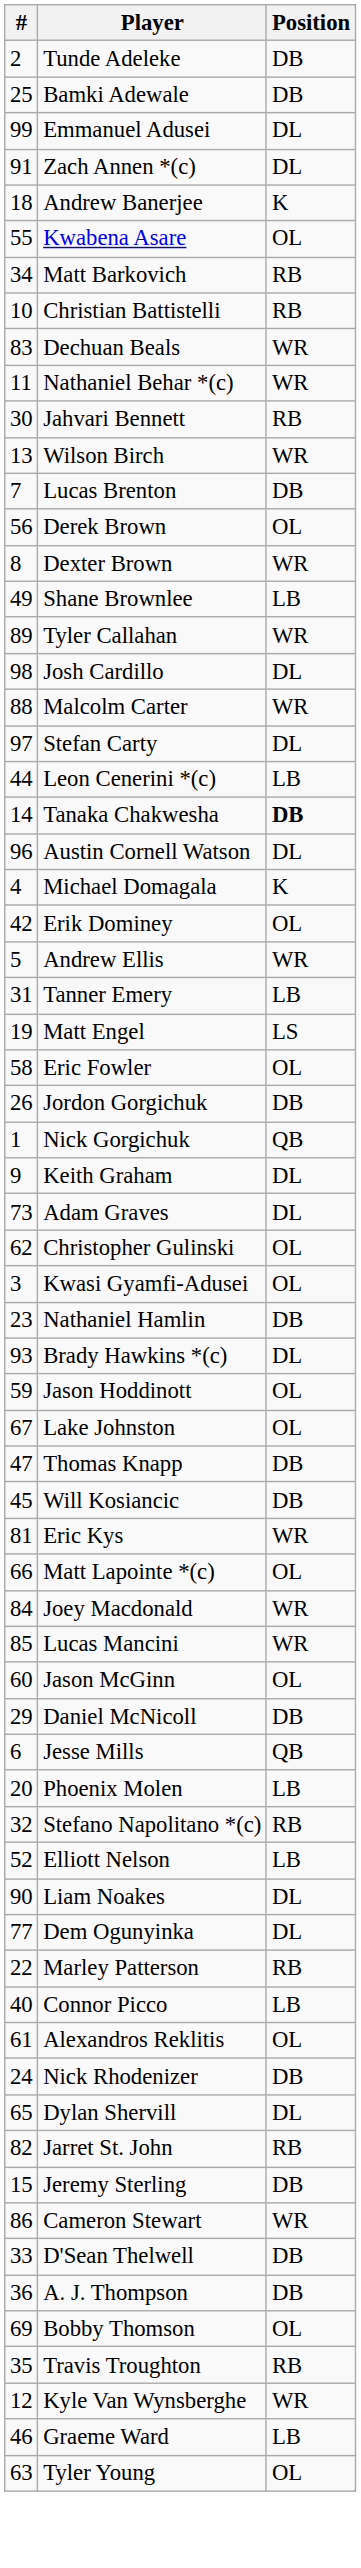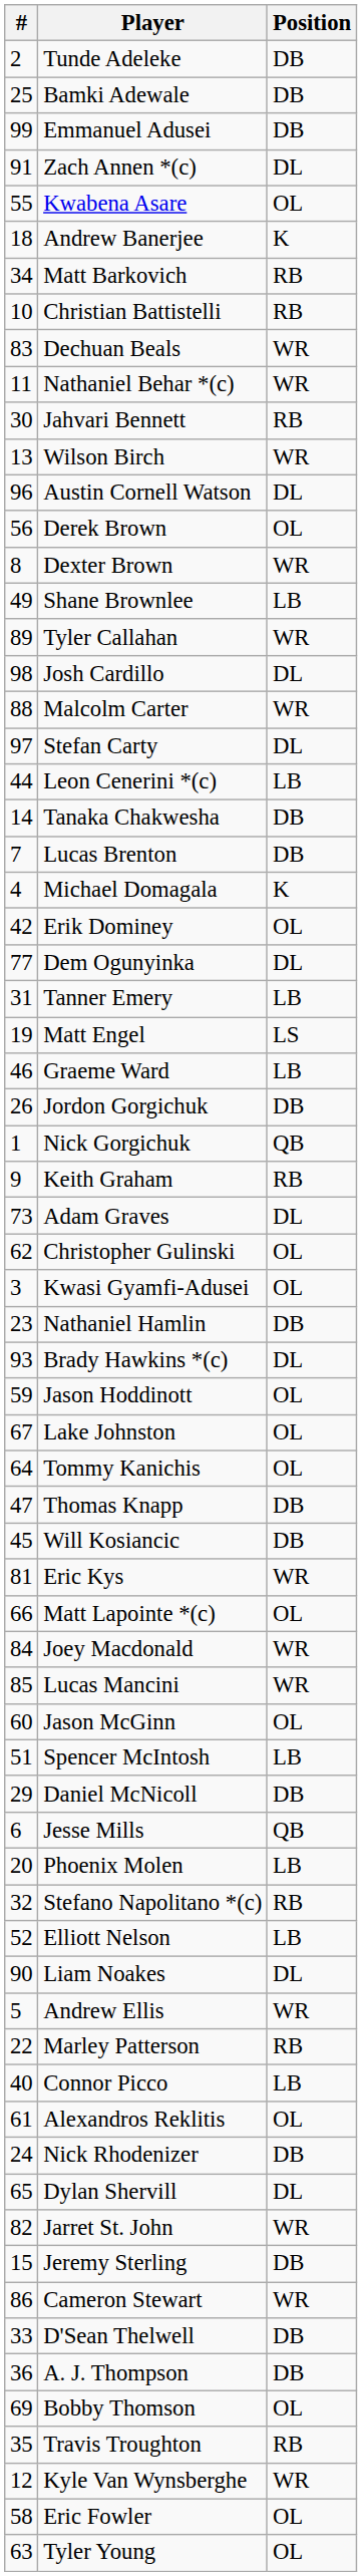Emmanuel Adusei | Position: DL -> DB
rows swapped: Kwabena Asare <-> Andrew Banerjee
rows swapped: Lucas Brenton <-> Austin Cornell Watson
Tanaka Chakwesha | Position: bold -> normal
rows swapped: Andrew Ellis <-> Dem Ogunyinka
rows swapped: Eric Fowler <-> Graeme Ward
Keith Graham | Position: DL -> RB
+ row: 64 | Tommy Kanichis | OL
+ row: 51 | Spencer McIntosh | LB
Jarret St. John | Position: RB -> WR
